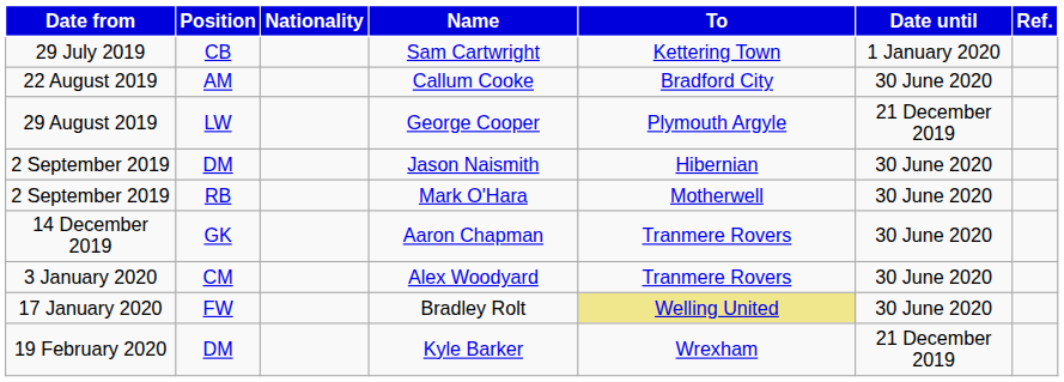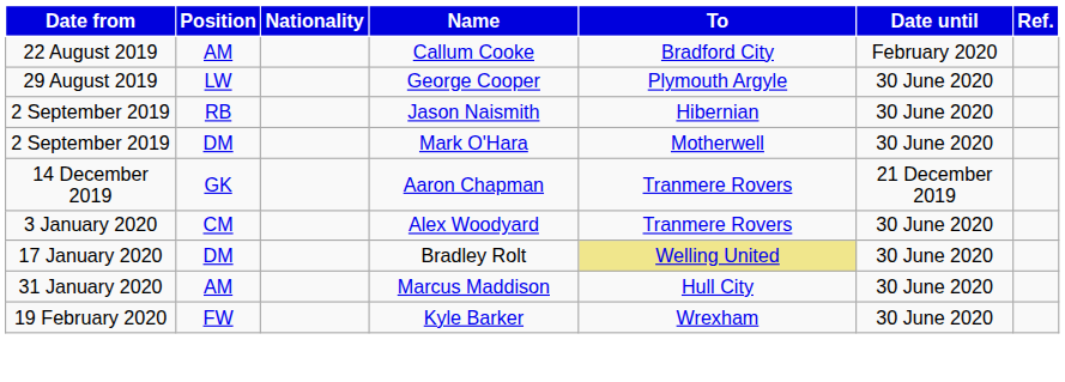- row: 29 July 2019 | CB | Sam Cartwright | Kettering Town | 1 January 2020
Callum Cooke | Date until: 30 June 2020 -> February 2020
George Cooper | Date until: 21 December 2019 -> 30 June 2020
Jason Naismith | Position: DM -> RB
Mark O'Hara | Position: RB -> DM
Aaron Chapman | Date until: 30 June 2020 -> 21 December 2019
Bradley Rolt | Position: FW -> DM
+ row: 31 January 2020 | AM | Marcus Maddison | Hull City | 30 June 2020
Kyle Barker | Position: DM -> FW
Kyle Barker | Date until: 21 December 2019 -> 30 June 2020
